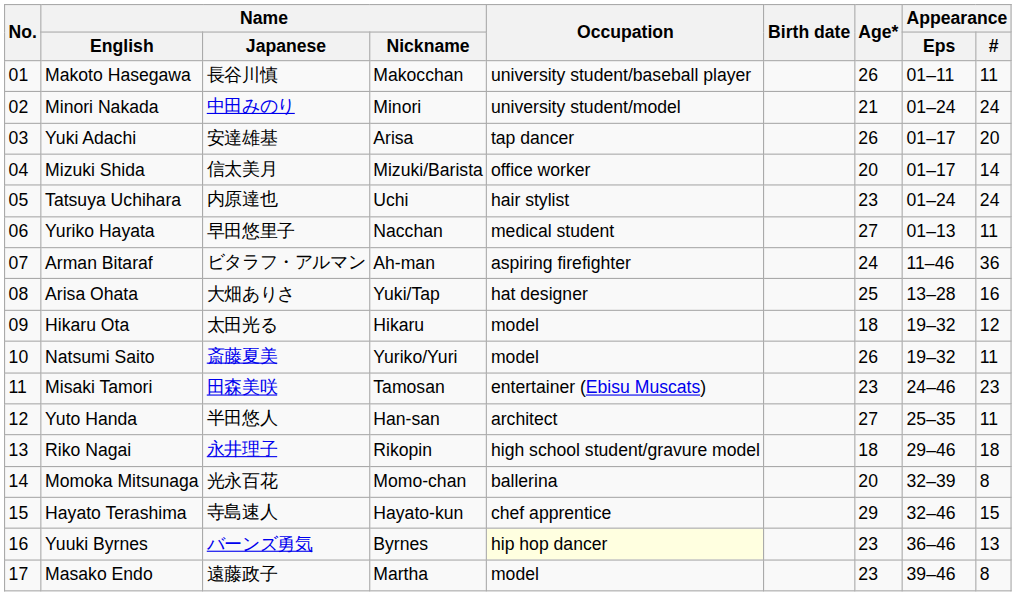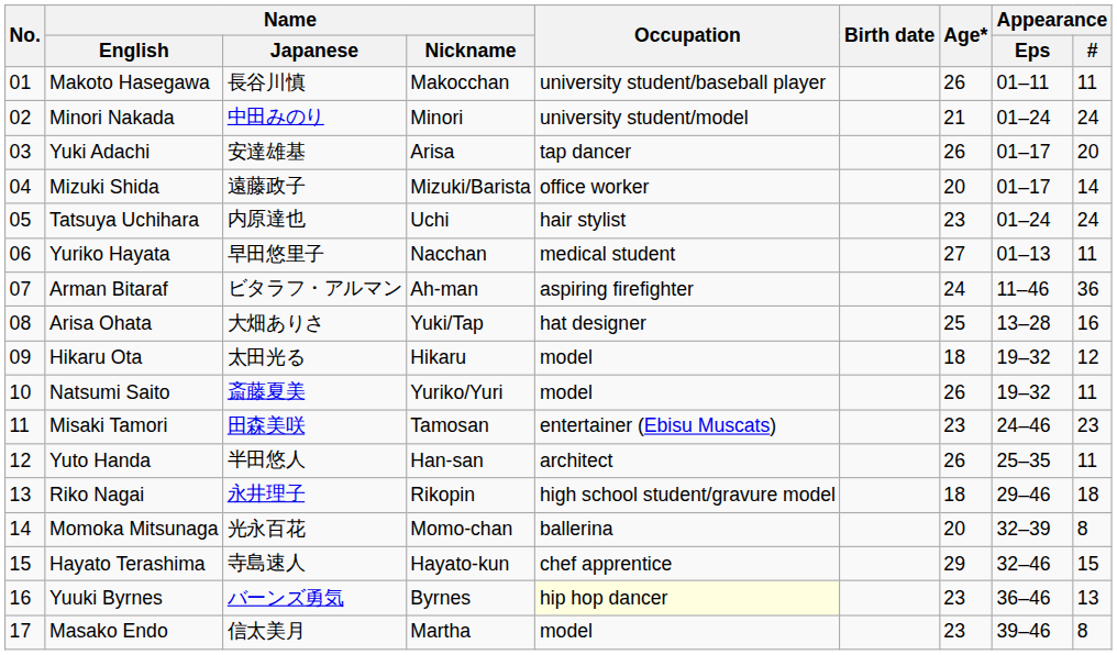Mizuki Shida | Name / Japanese: 信太美月 -> 遠藤政子
Yuto Handa | Age*: 27 -> 26
Masako Endo | Name / Japanese: 遠藤政子 -> 信太美月
